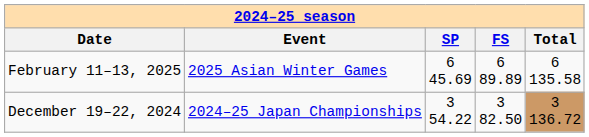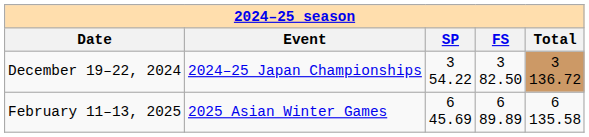rows swapped: February 11–13, 2025 <-> December 19–22, 2024
